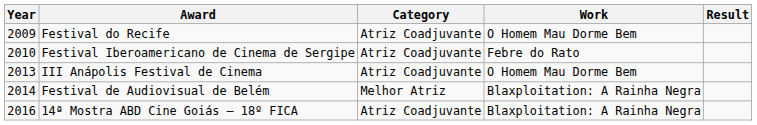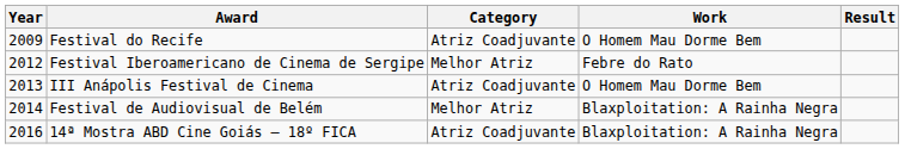Festival Iberoamericano de Cinema de Sergipe | Year: 2010 -> 2012
Festival Iberoamericano de Cinema de Sergipe | Category: Atriz Coadjuvante -> Melhor Atriz
